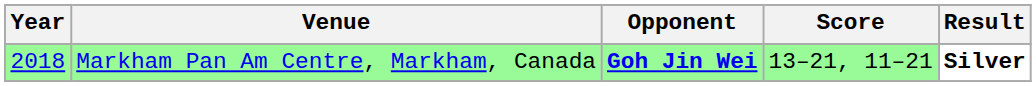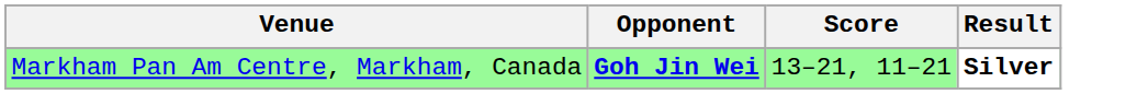- column: Year | 2018
